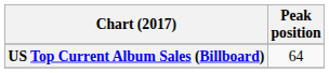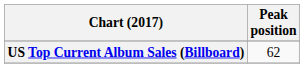US Top Current Album Sales (Billboard) | Peak position: 64 -> 62
